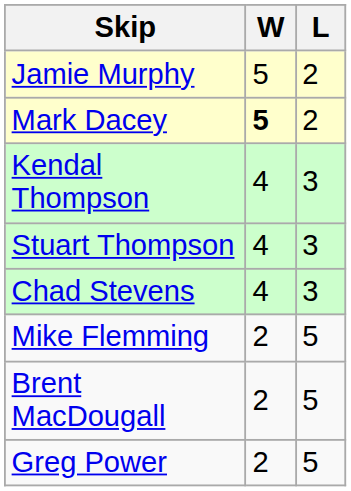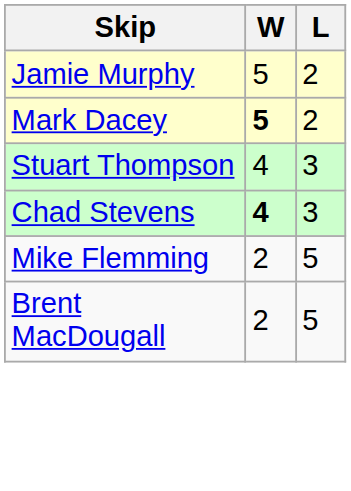- row: Kendal Thompson | 4 | 3
Chad Stevens | W: normal -> bold
- row: Greg Power | 2 | 5
